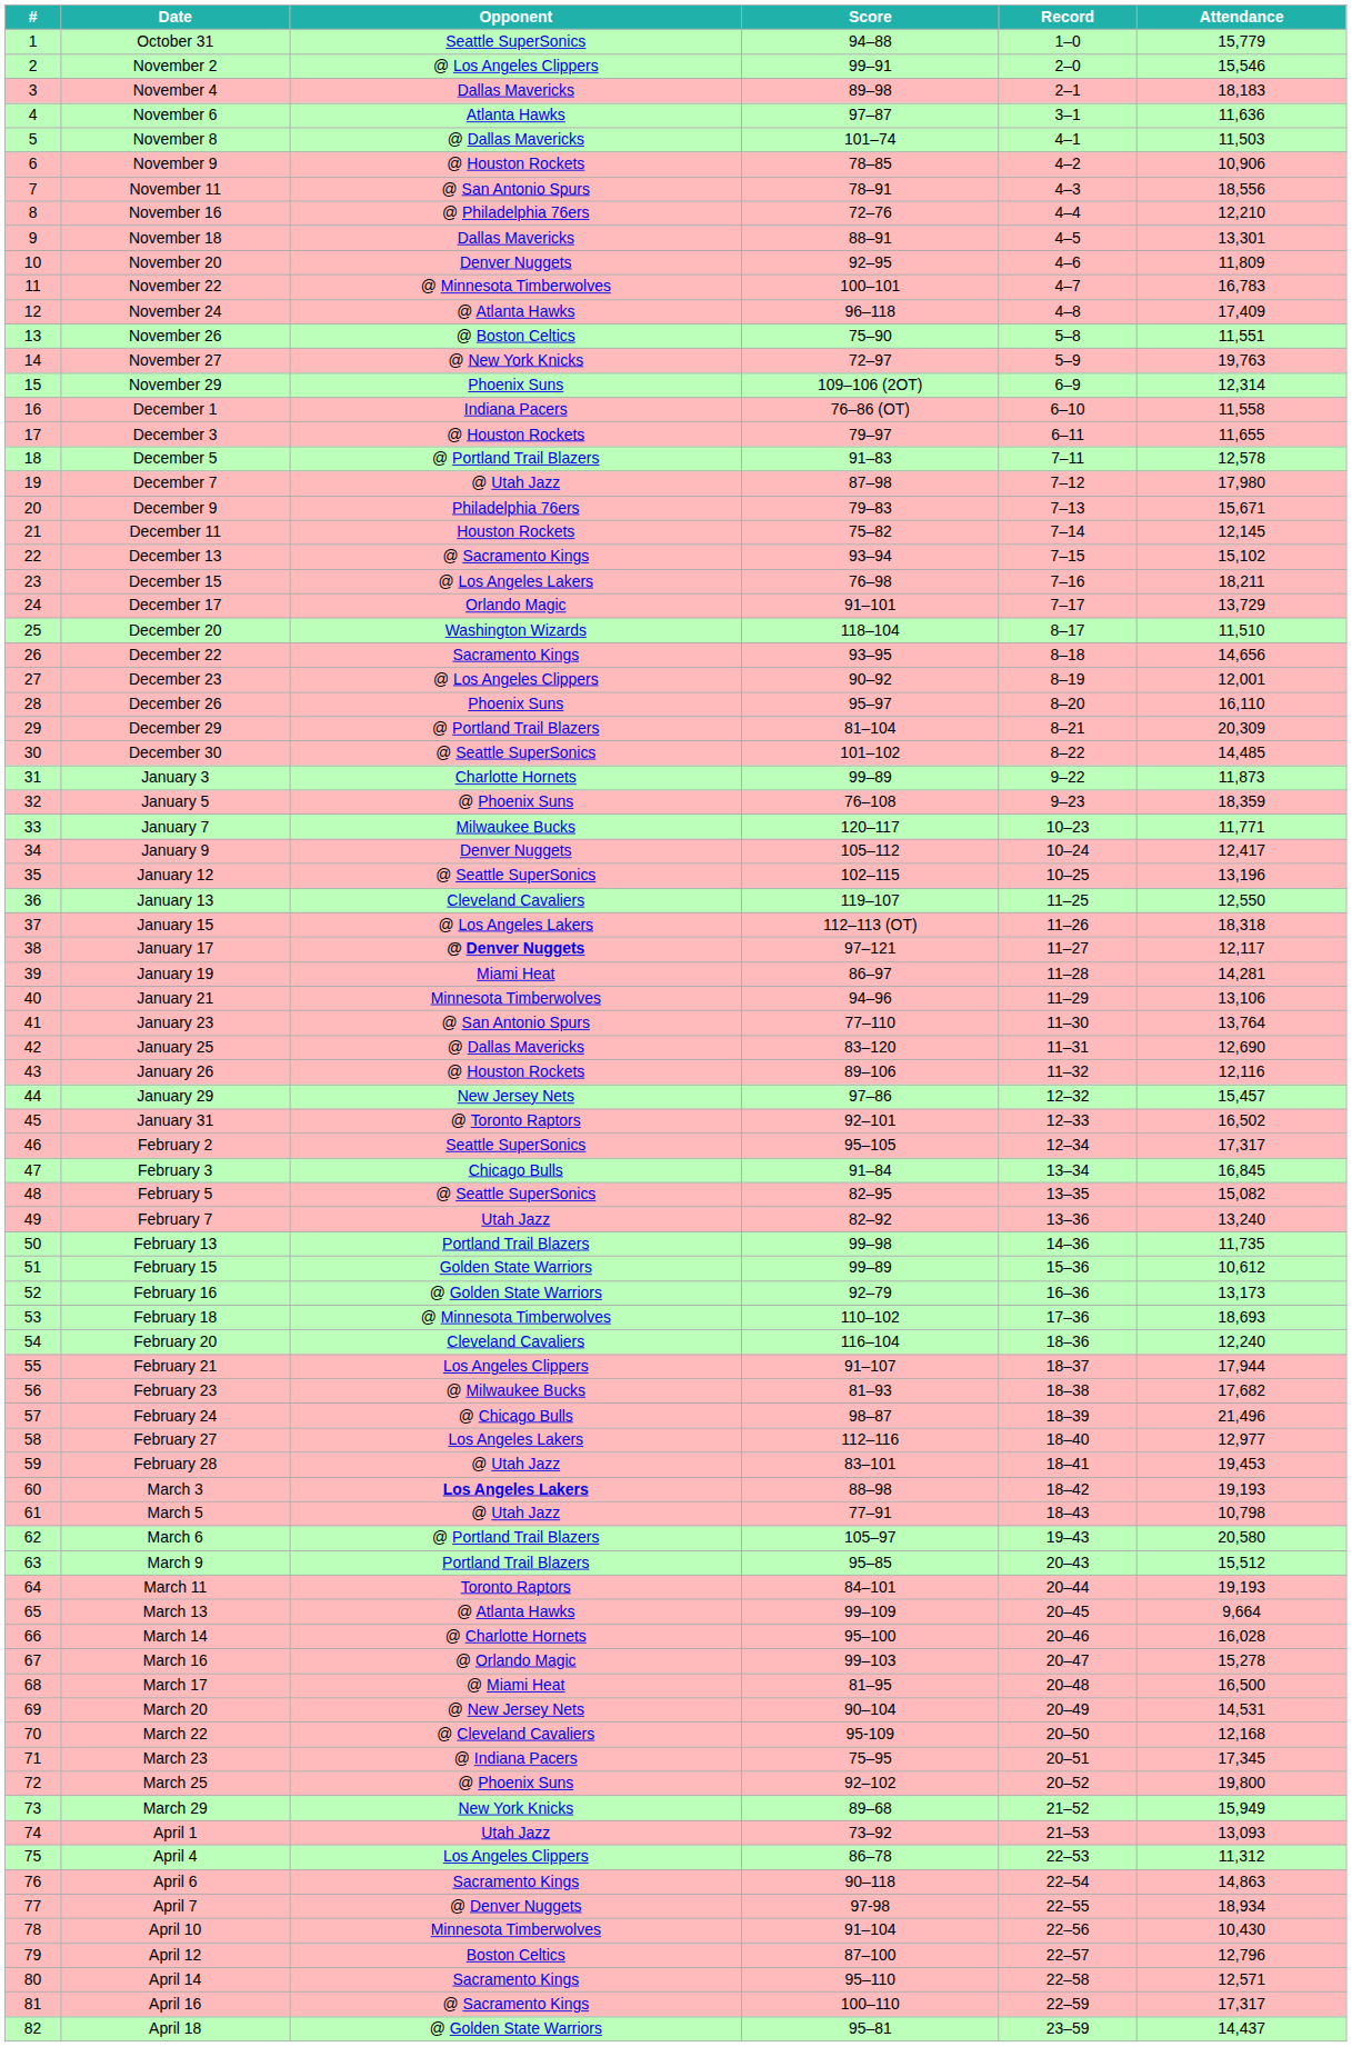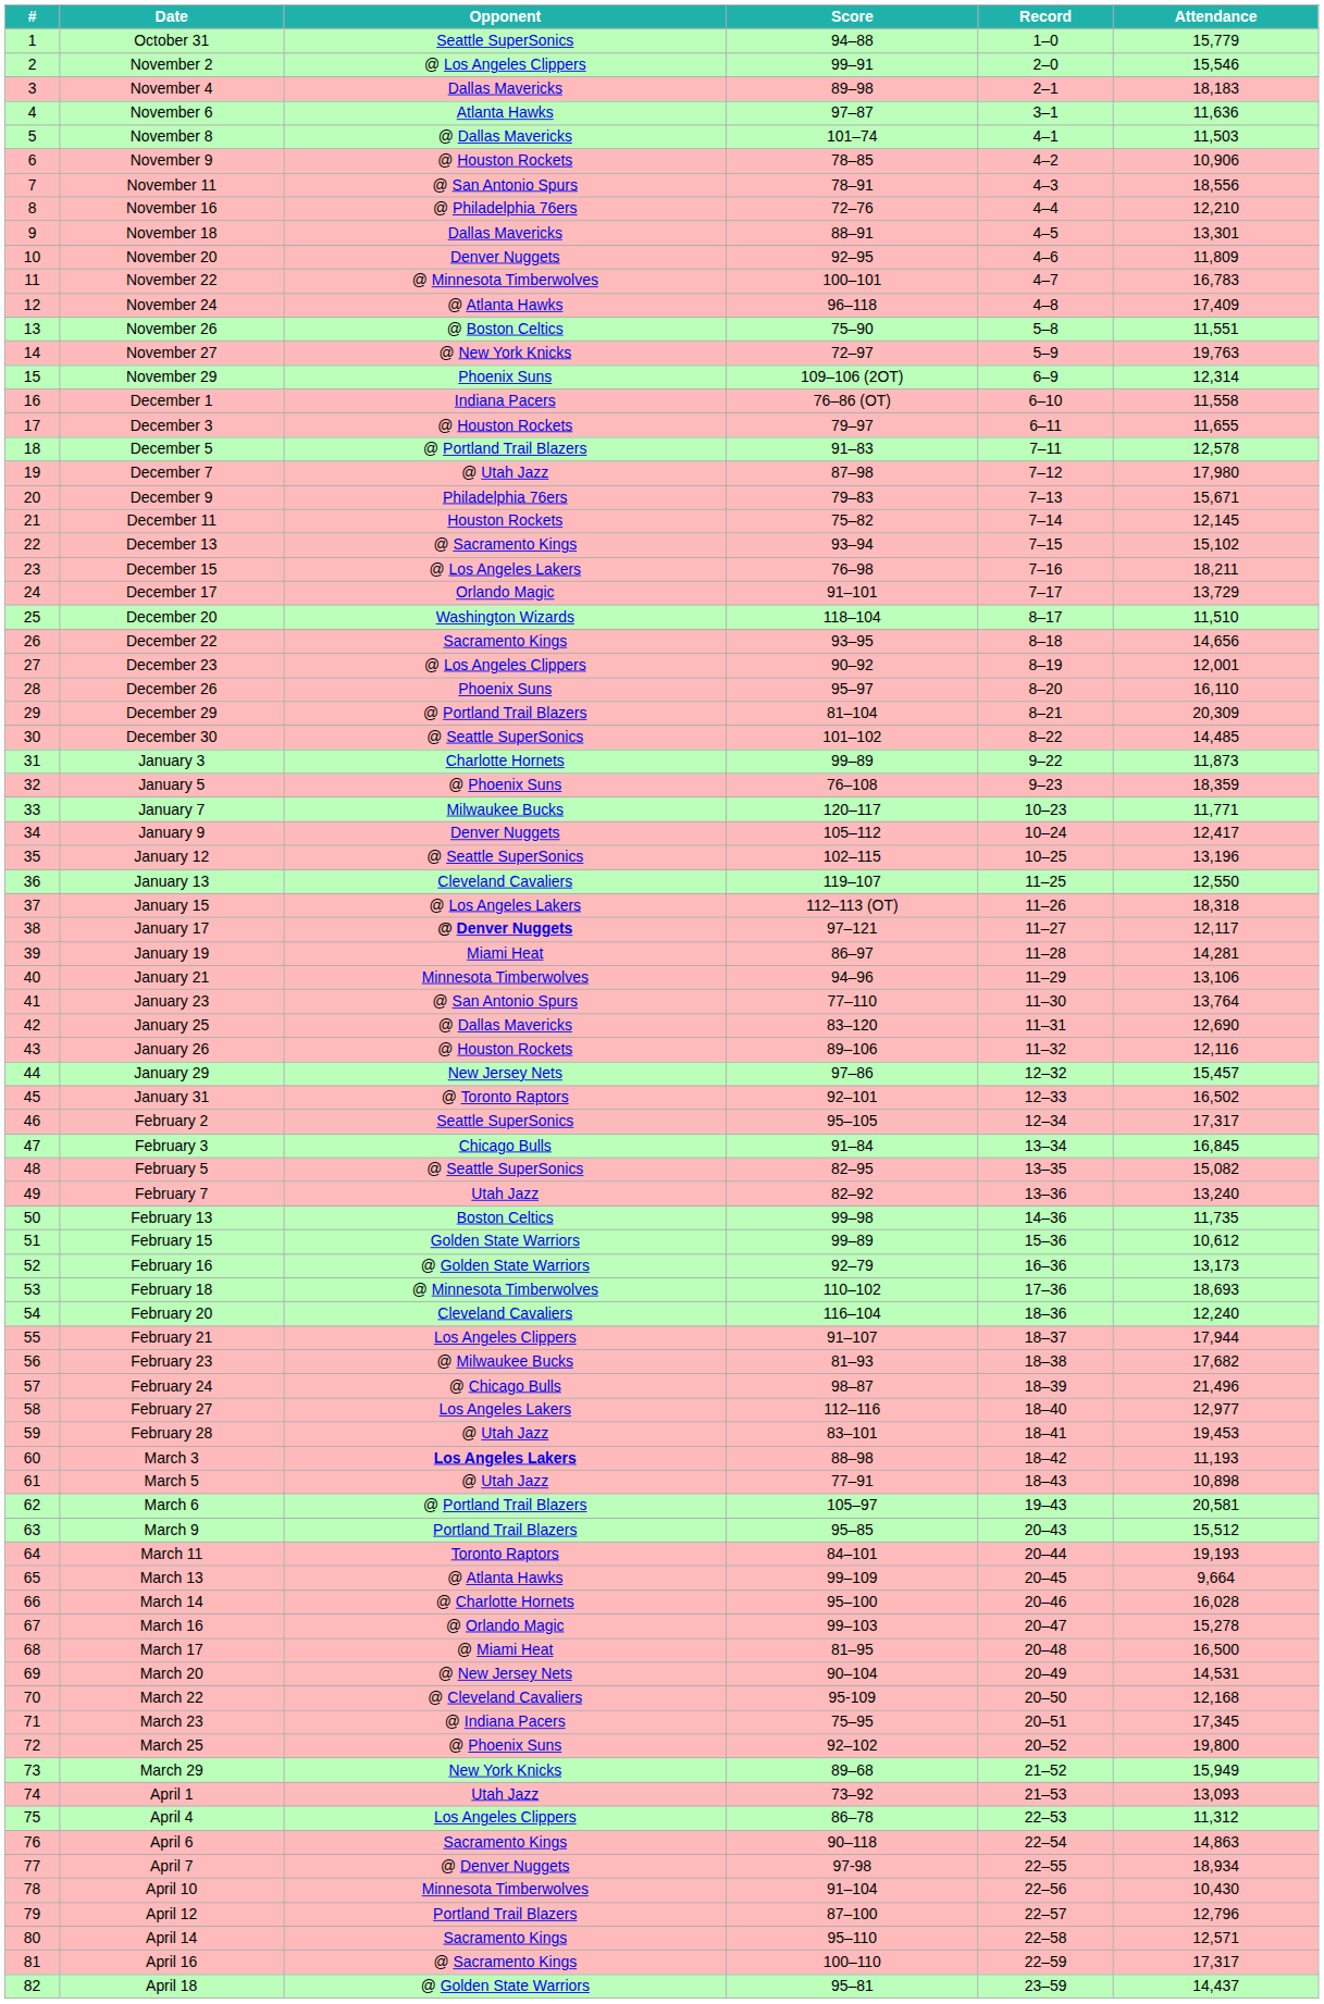February 13 | Opponent: Portland Trail Blazers -> Boston Celtics
March 3 | Attendance: 19,193 -> 11,193
March 5 | Attendance: 10,798 -> 10,898
March 6 | Attendance: 20,580 -> 20,581
April 12 | Opponent: Boston Celtics -> Portland Trail Blazers
